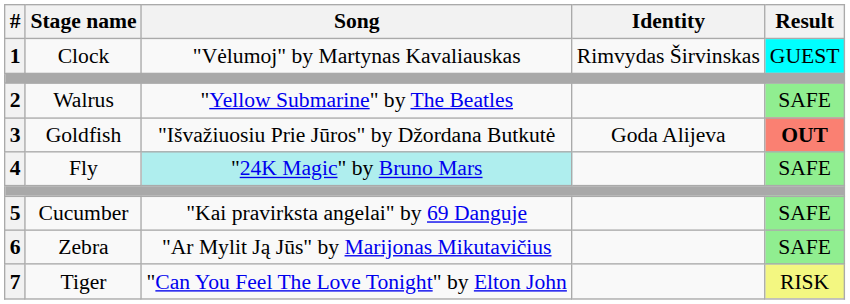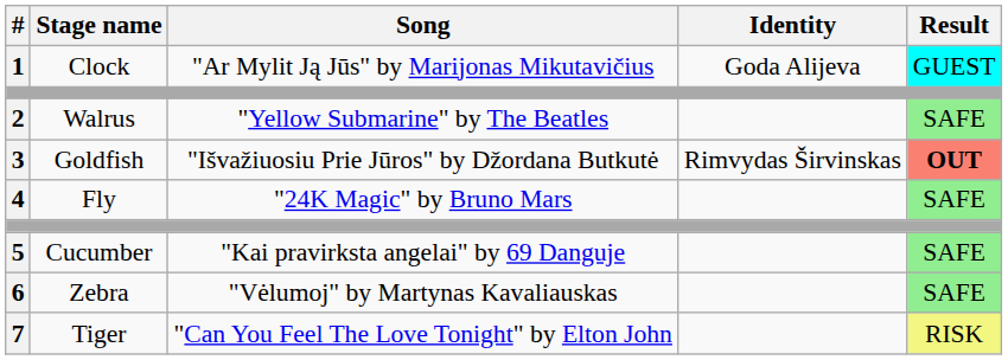1 | Song: "Vėlumoj" by Martynas Kavaliauskas -> "Ar Mylit Ją Jūs" by Marijonas Mikutavičius
1 | Identity: Rimvydas Širvinskas -> Goda Alijeva
3 | Identity: Goda Alijeva -> Rimvydas Širvinskas
4 | Song: paleturquoise background -> no background
6 | Song: "Ar Mylit Ją Jūs" by Marijonas Mikutavičius -> "Vėlumoj" by Martynas Kavaliauskas
